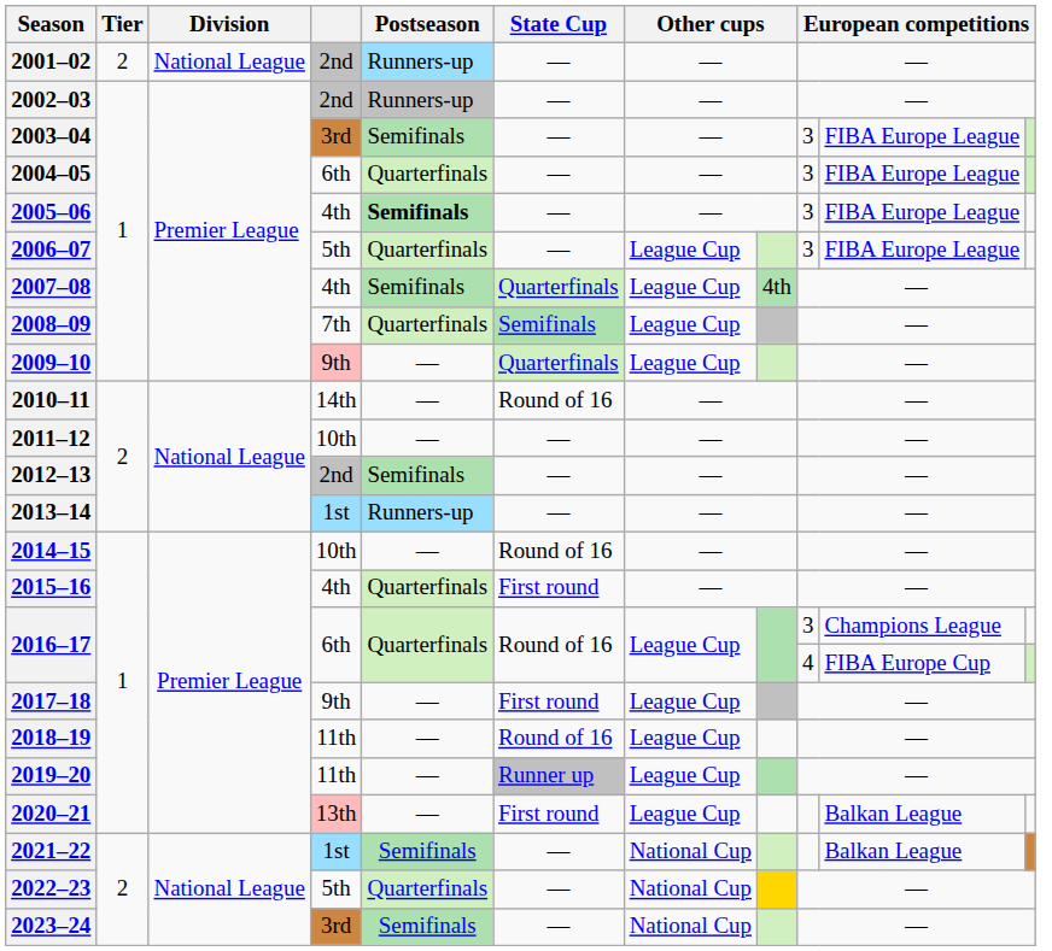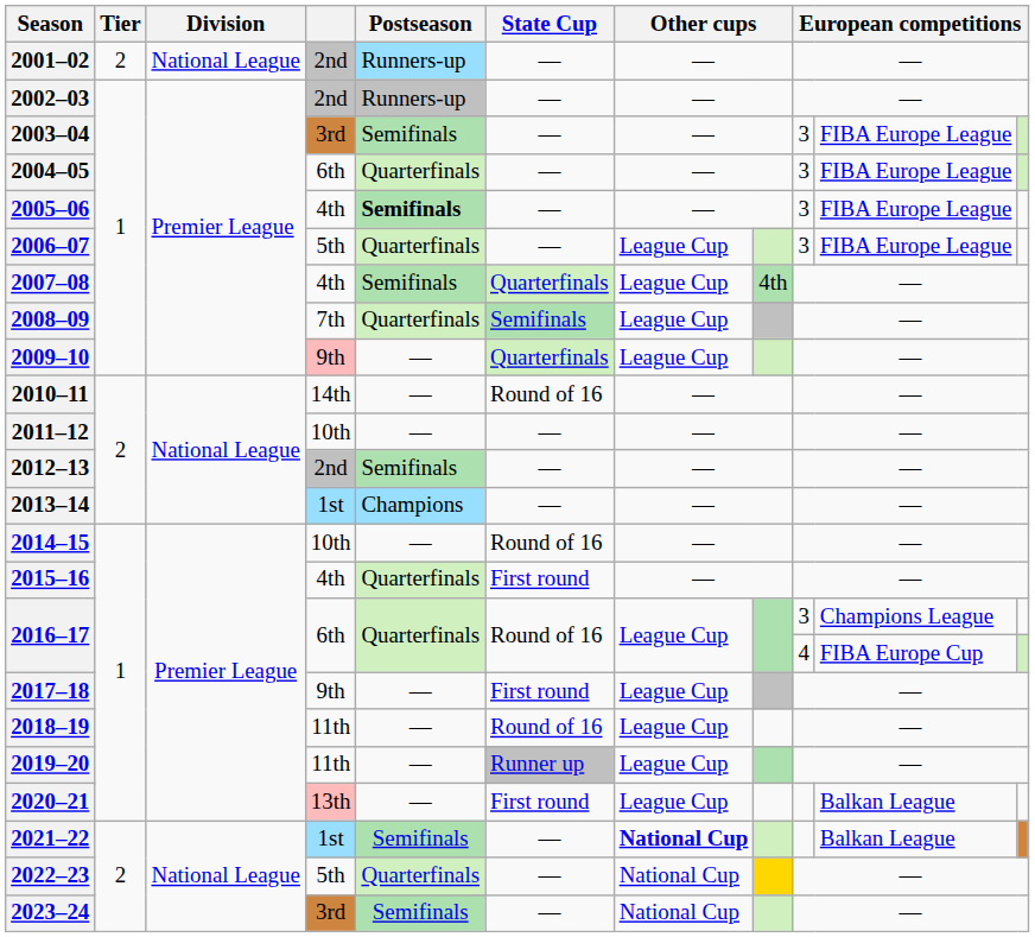2013–14 | Postseason: Runners-up -> Champions
2021–22 | column 7: normal -> bold
